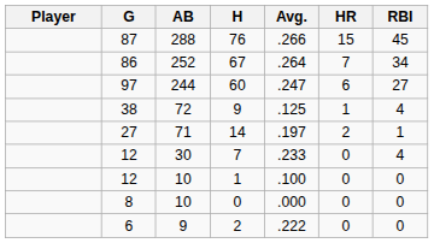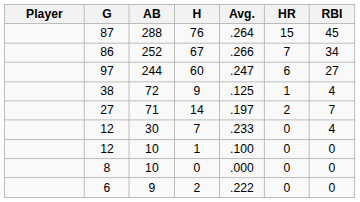76 | Avg.: .266 -> .264
67 | Avg.: .264 -> .266
14 | RBI: 1 -> 7
